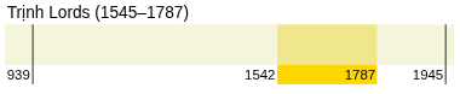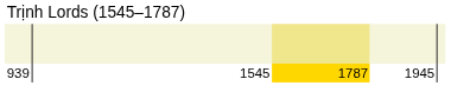939 | column 2: 1542 -> 1545
